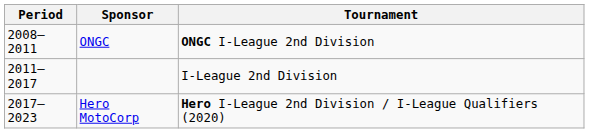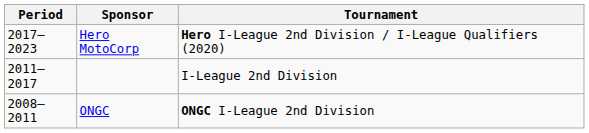rows swapped: ONGC <-> Hero MotoCorp
